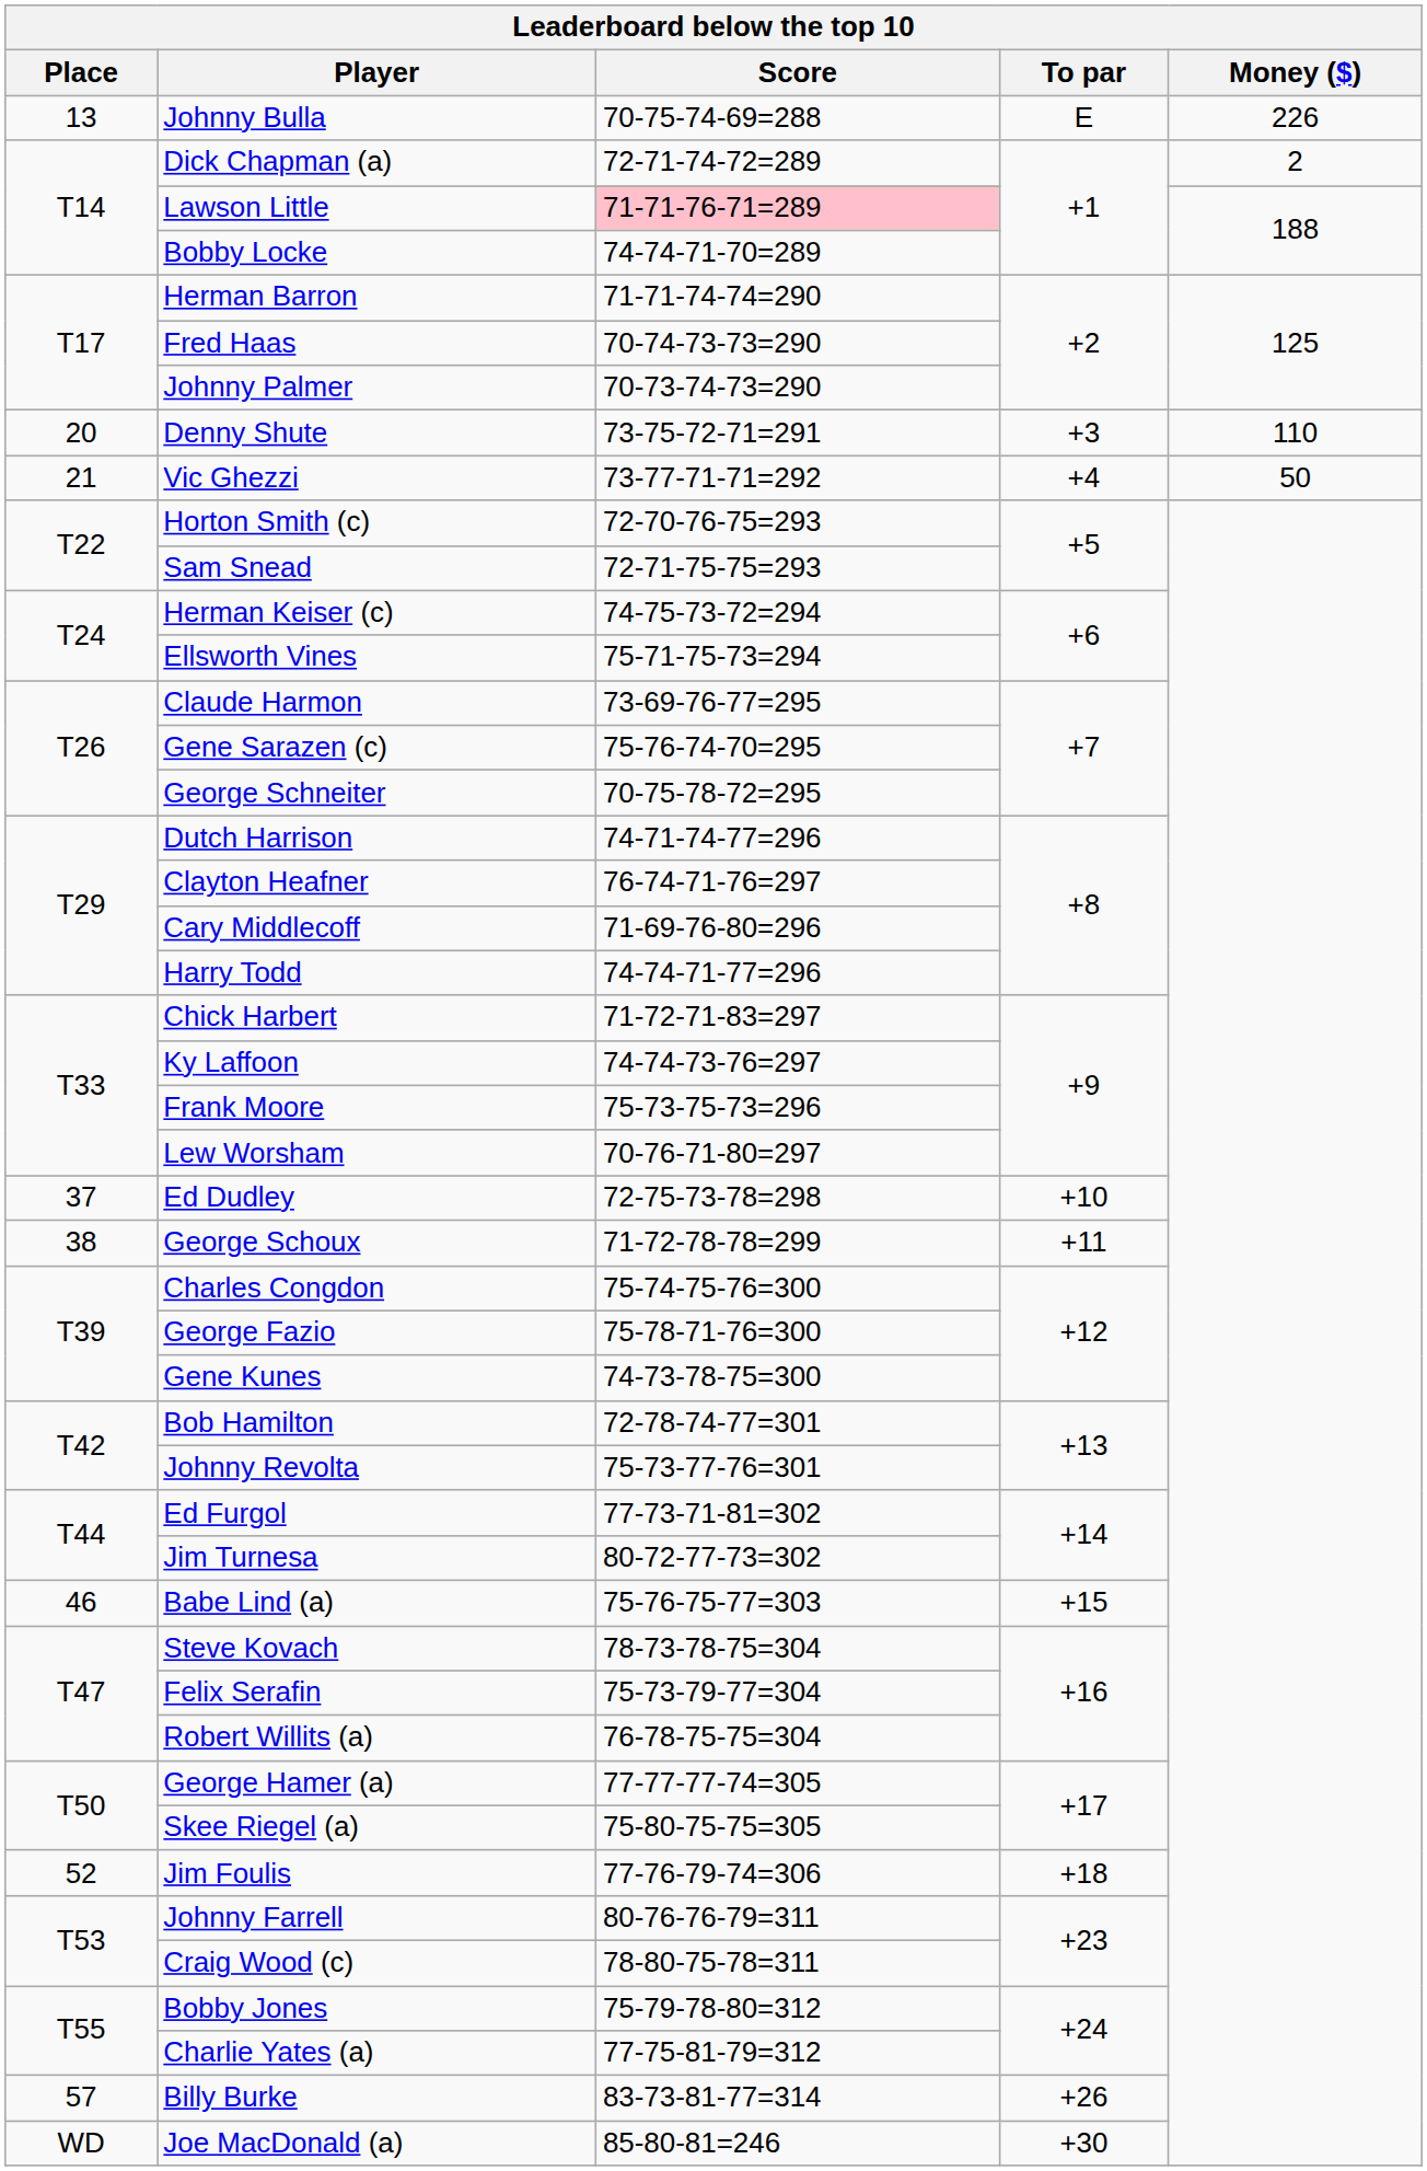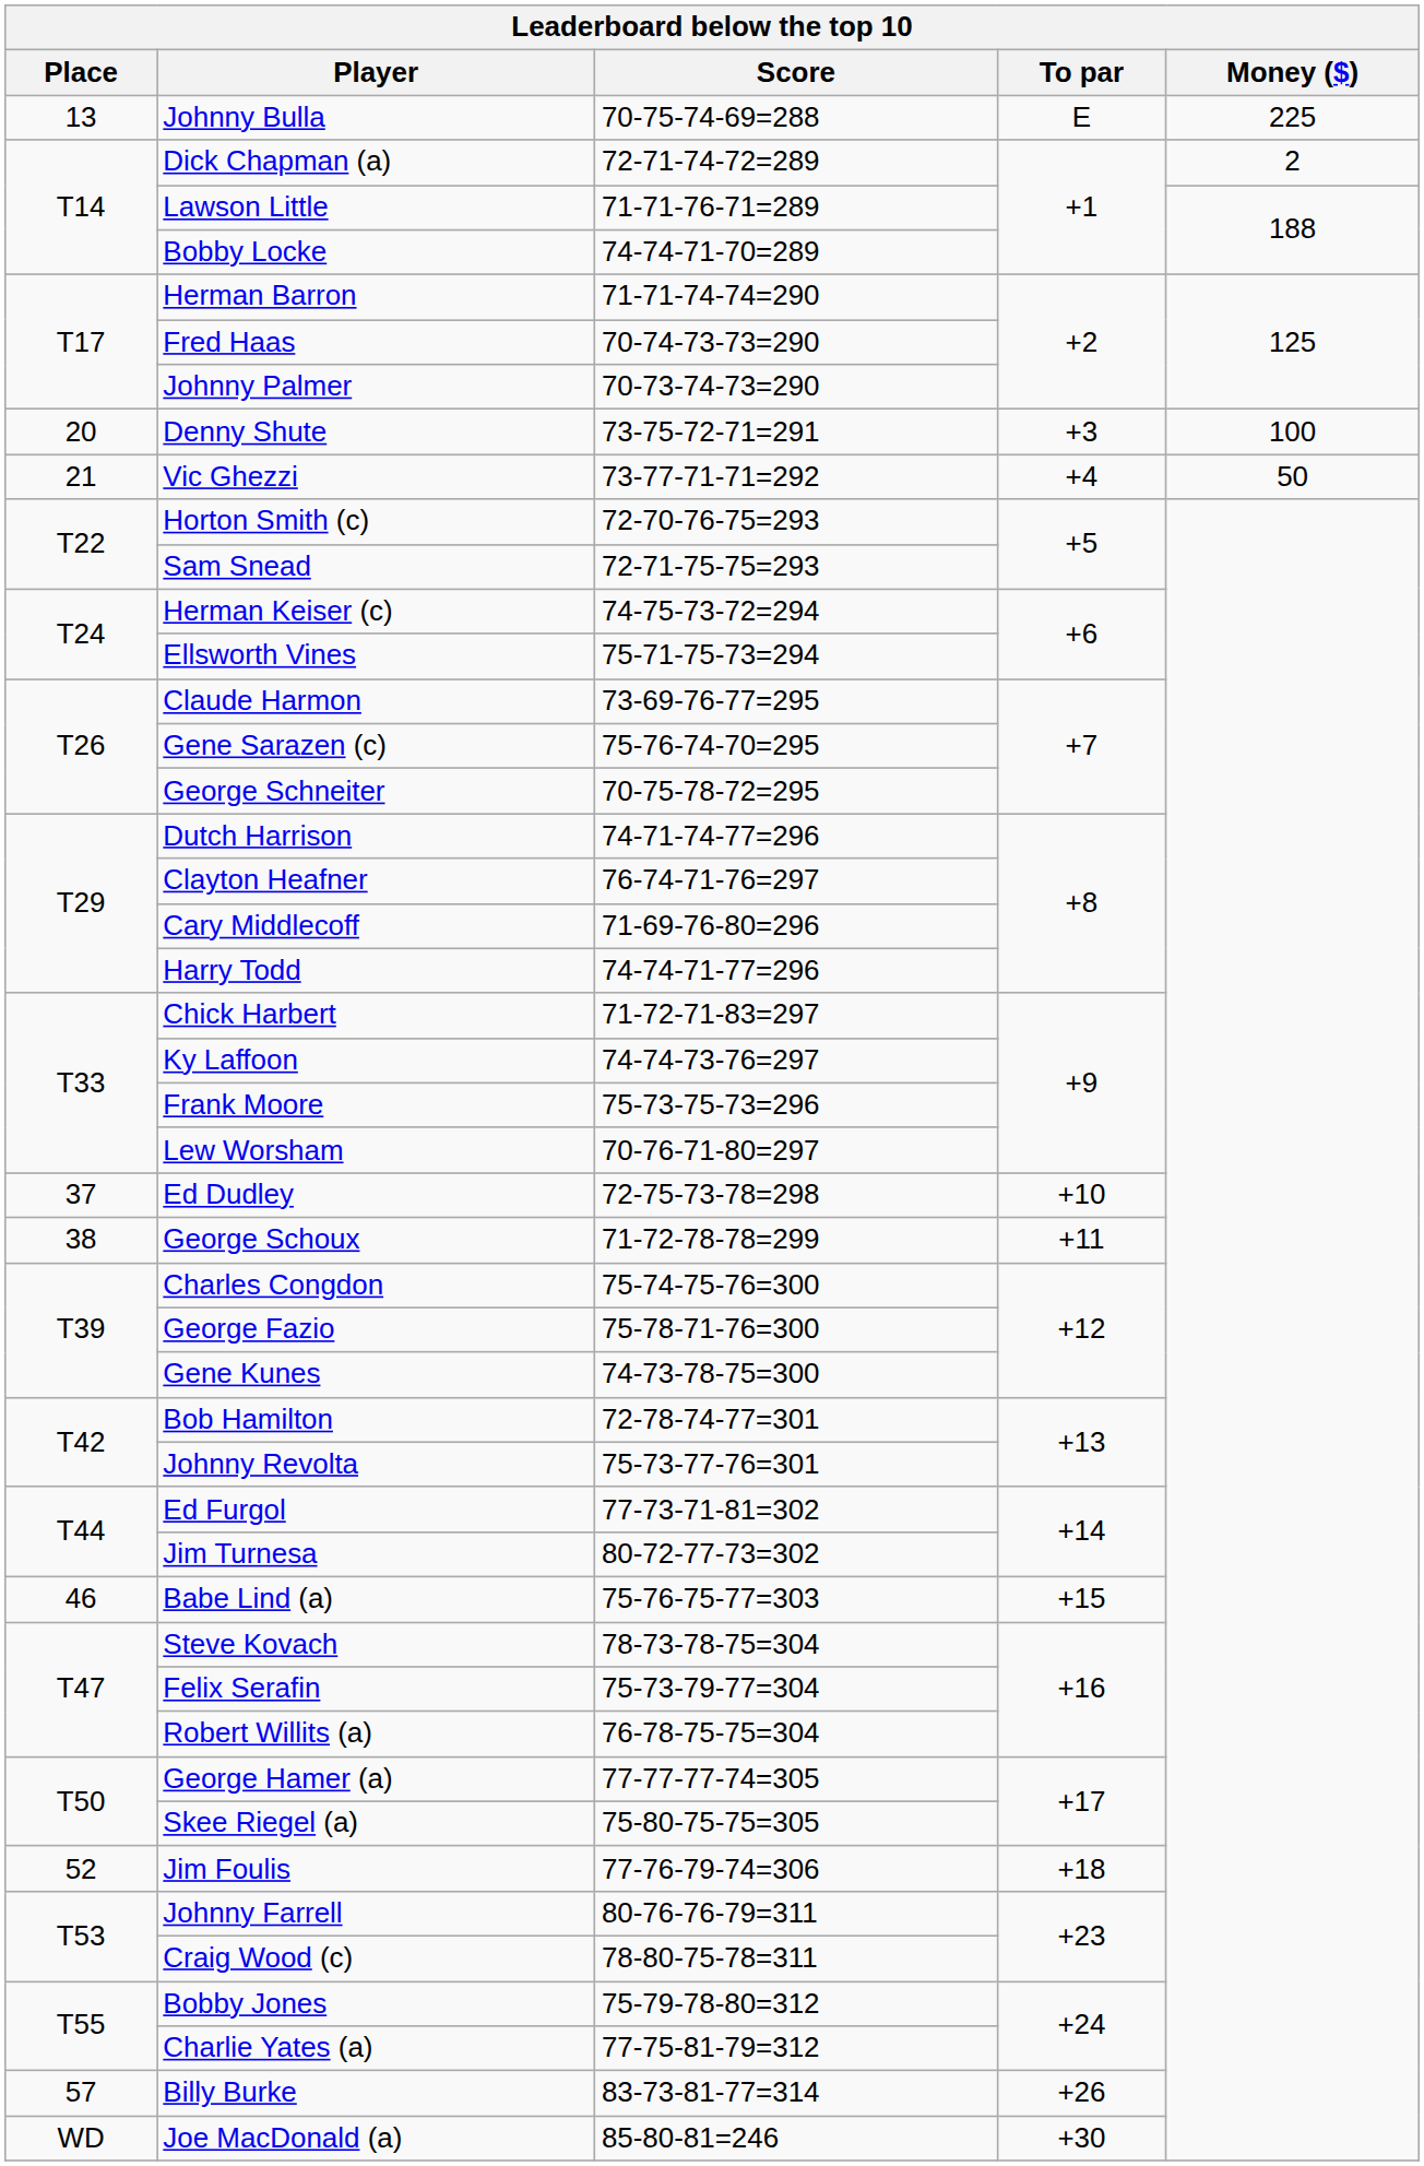Johnny Bulla | Money ($): 226 -> 225
Lawson Little | Score: pink background -> no background
Denny Shute | Money ($): 110 -> 100
